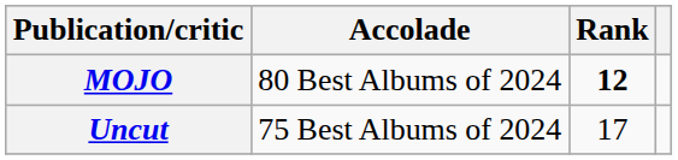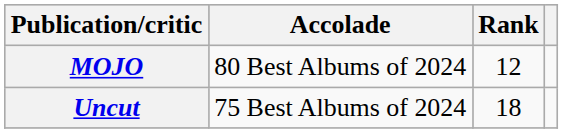MOJO | Rank: bold -> normal
Uncut | Rank: 17 -> 18
